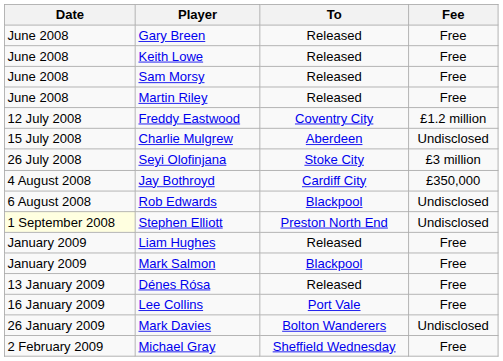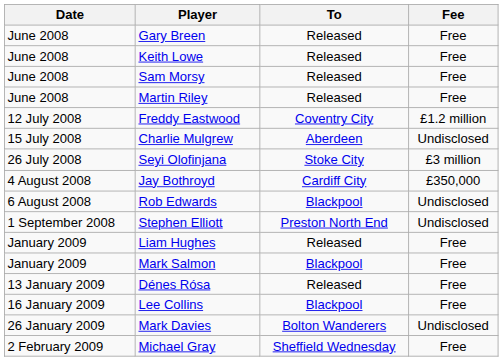Stephen Elliott | Date: lightyellow background -> no background
Lee Collins | To: Port Vale -> Blackpool
